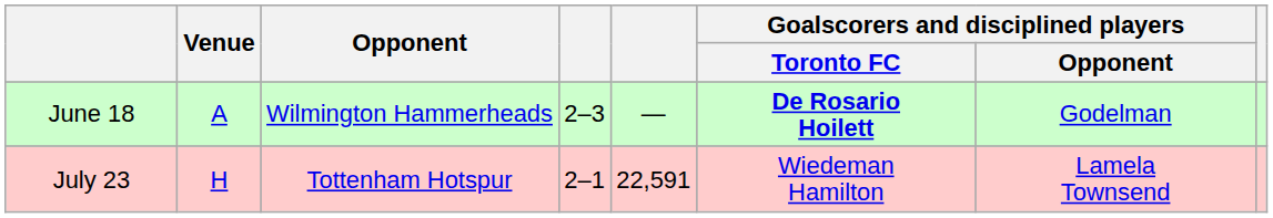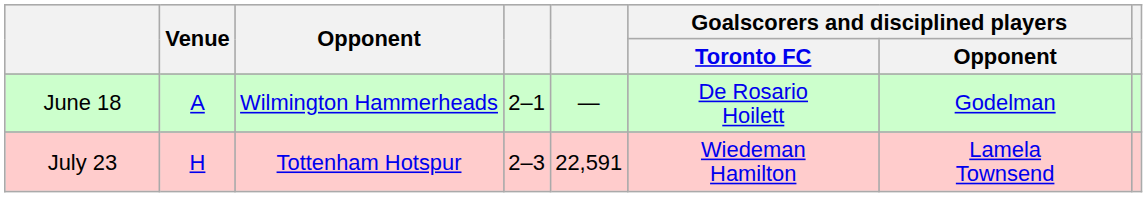June 18 | column 4: 2–3 -> 2–1
June 18 | Goalscorers and disciplined players / Toronto FC: bold -> normal
July 23 | column 4: 2–1 -> 2–3
